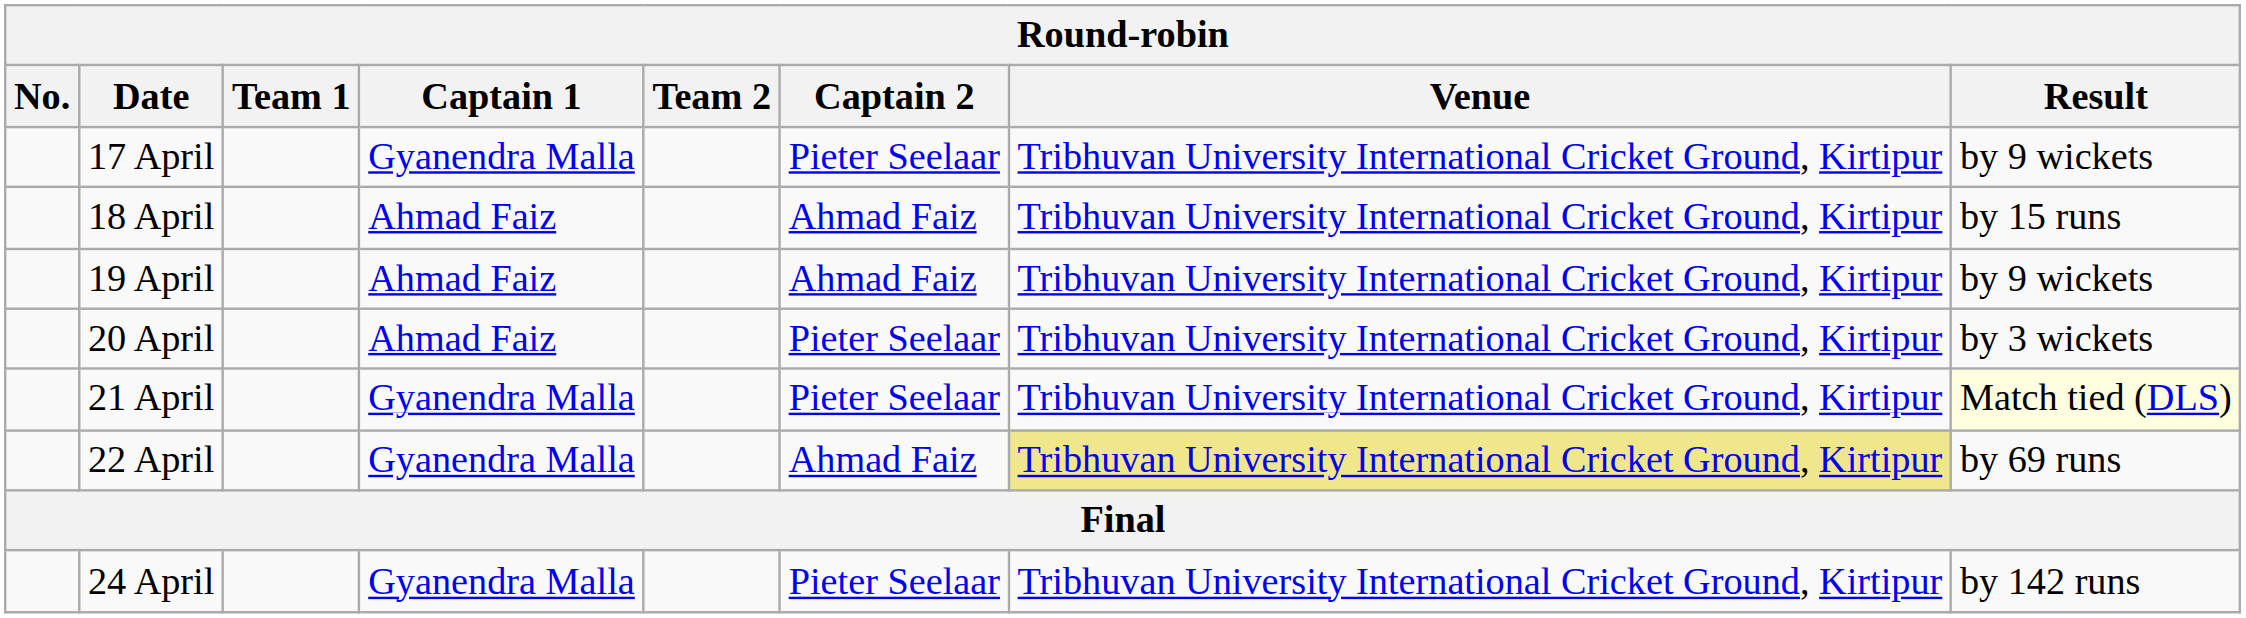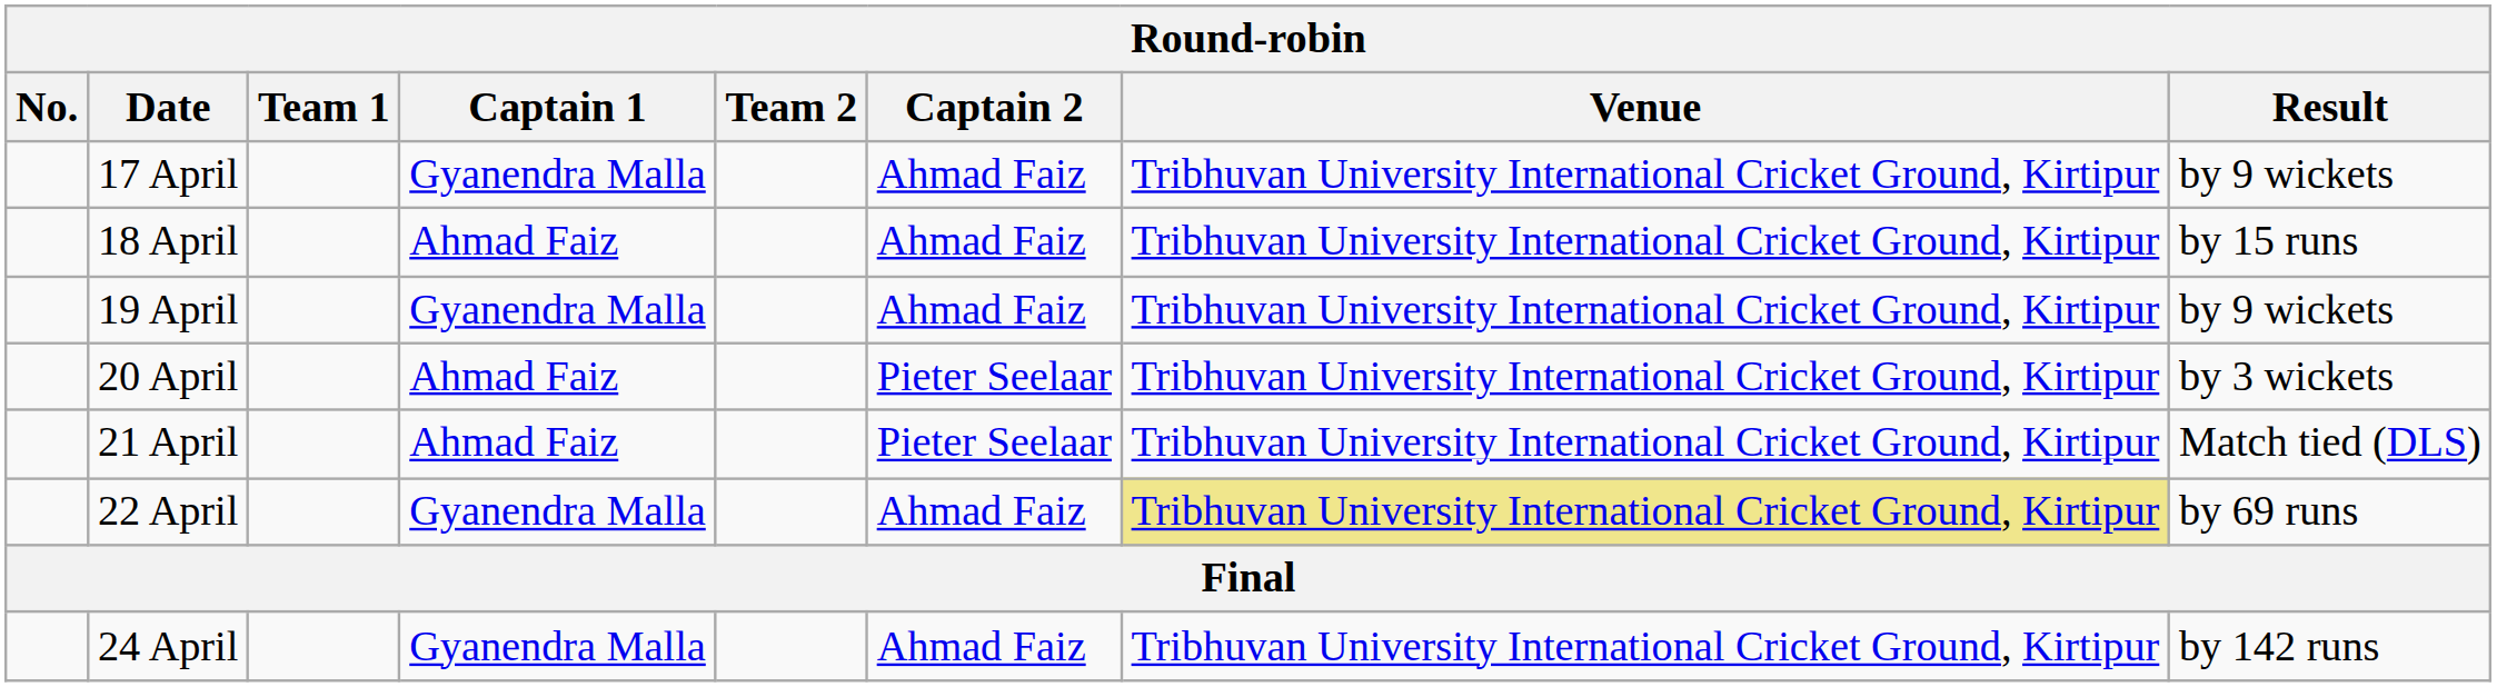17 April | Captain 2: Pieter Seelaar -> Ahmad Faiz
19 April | Captain 1: Ahmad Faiz -> Gyanendra Malla
21 April | Captain 1: Gyanendra Malla -> Ahmad Faiz
21 April | Result: lightyellow background -> no background
24 April | Captain 2: Pieter Seelaar -> Ahmad Faiz
